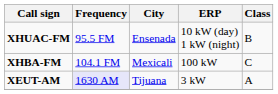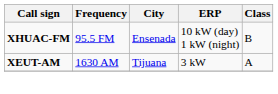- row: XHBA-FM | 104.1 FM | Mexicali | 100 kW | C
XEUT-AM | Frequency: lavender background -> no background
